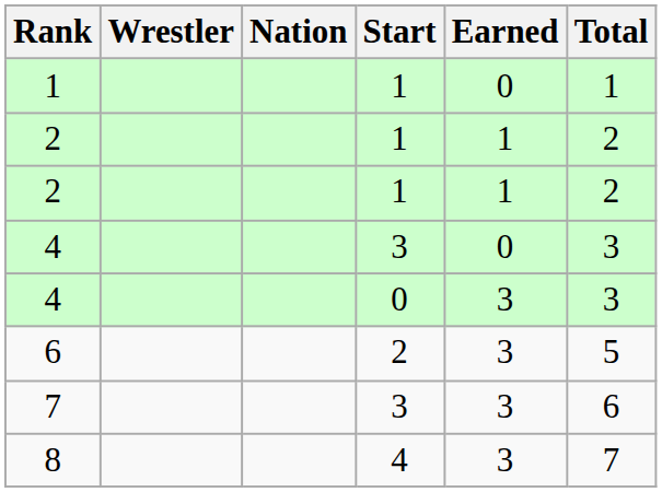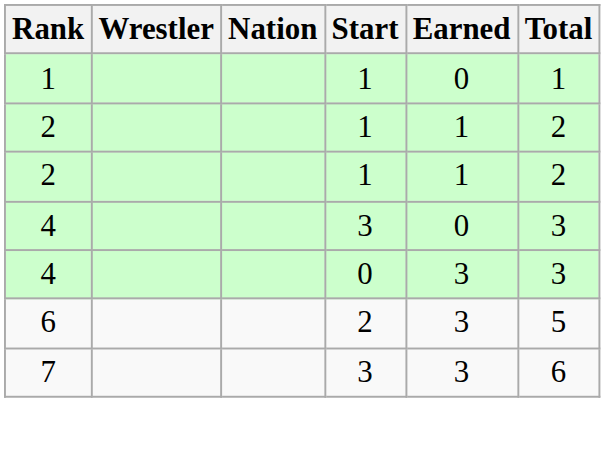- row: 8 | 4 | 3 | 7
